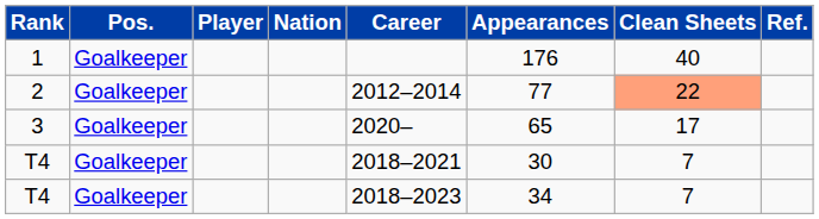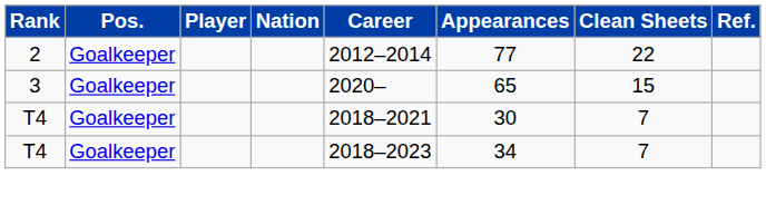- row: 1 | Goalkeeper | 176 | 40
2 | Clean Sheets: lightsalmon background -> no background
3 | Clean Sheets: 17 -> 15
